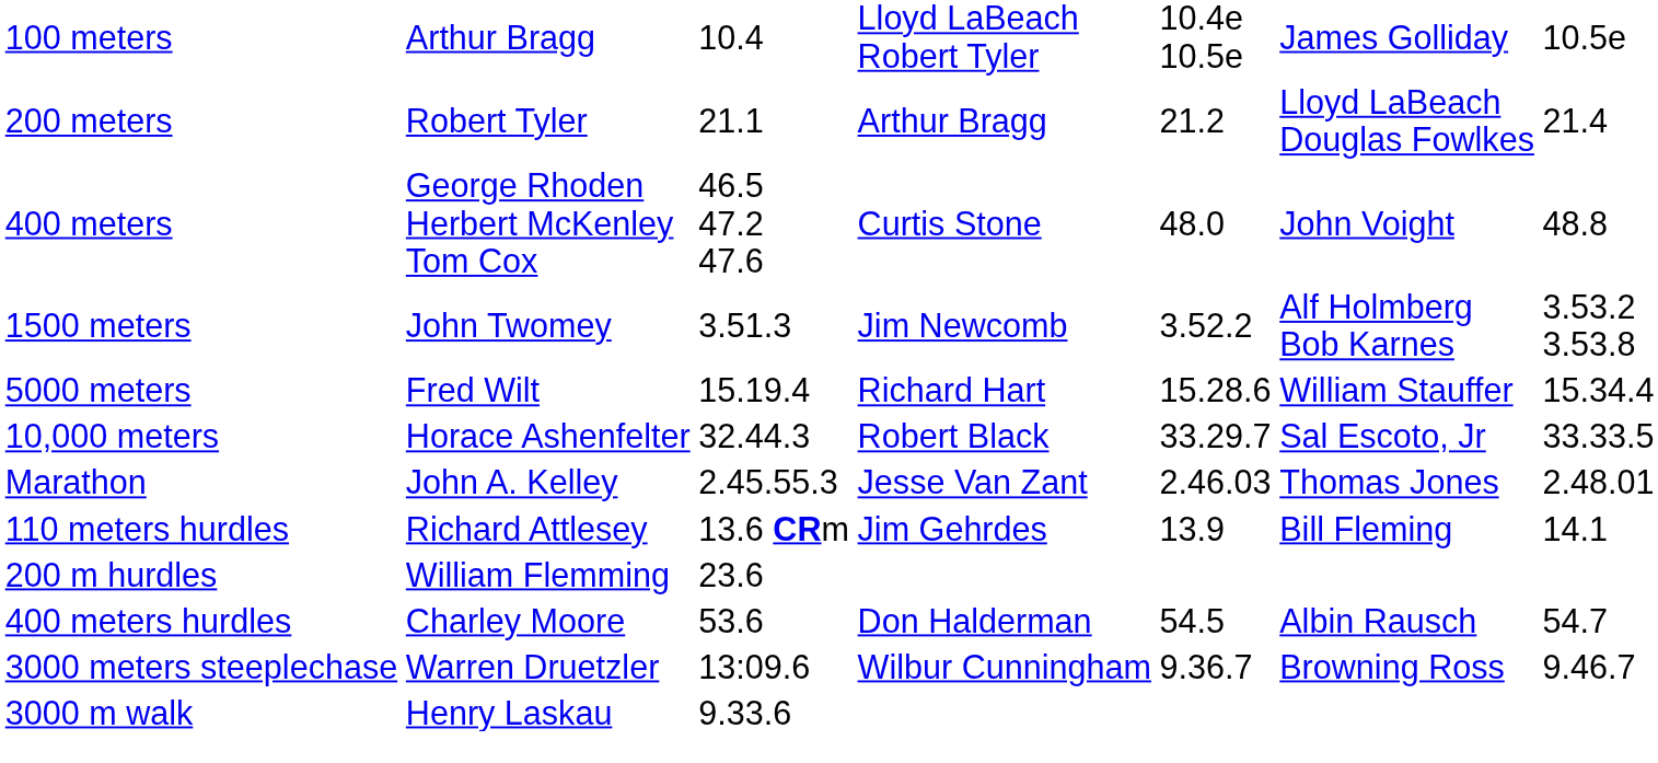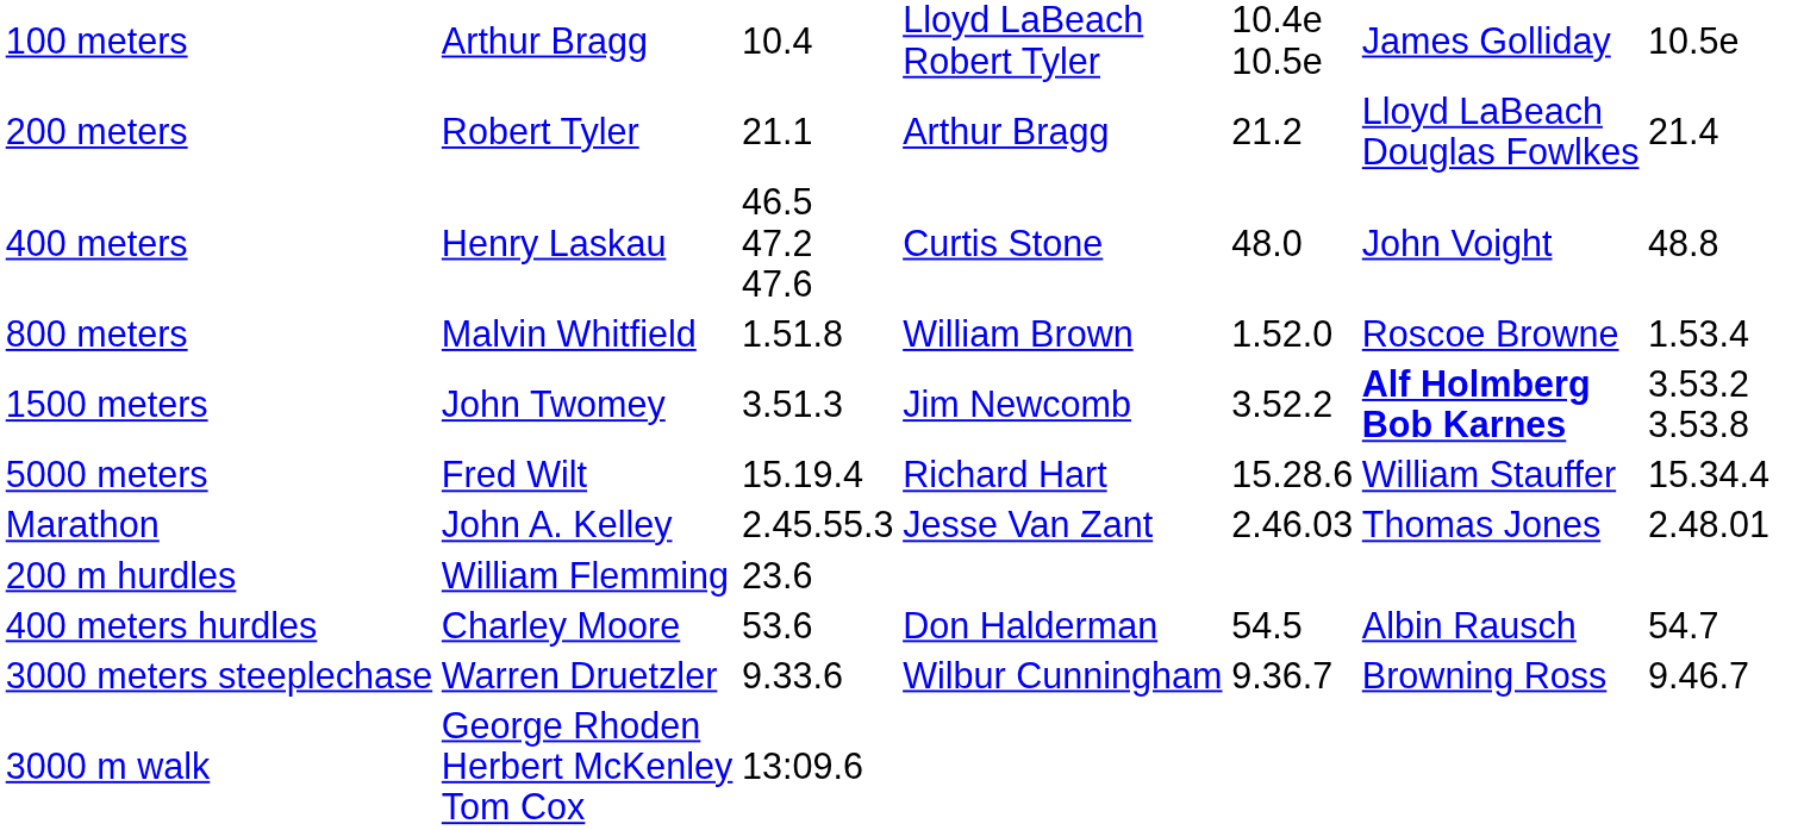400 meters | column 2: George Rhoden Herbert McKenley Tom Cox -> Henry Laskau
+ row: 800 meters | Malvin Whitfield | 1.51.8 | William Brown | 1.52.0 | Roscoe Browne | 1.53.4
1500 meters | column 6: normal -> bold
- row: 10,000 meters | Horace Ashenfelter | 32.44.3 | Robert Black | 33.29.7 | Sal Escoto, Jr | 33.33.5
- row: 110 meters hurdles | Richard Attlesey | 13.6 CRm | Jim Gehrdes | 13.9 | Bill Fleming | 14.1
3000 meters steeplechase | column 3: 13:09.6 -> 9.33.6
3000 m walk | column 2: Henry Laskau -> George Rhoden Herbert McKenley Tom Cox
3000 m walk | column 3: 9.33.6 -> 13:09.6
